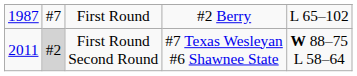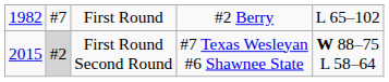First Round | column 1: 1987 -> 1982
First Round Second Round | column 1: 2011 -> 2015
